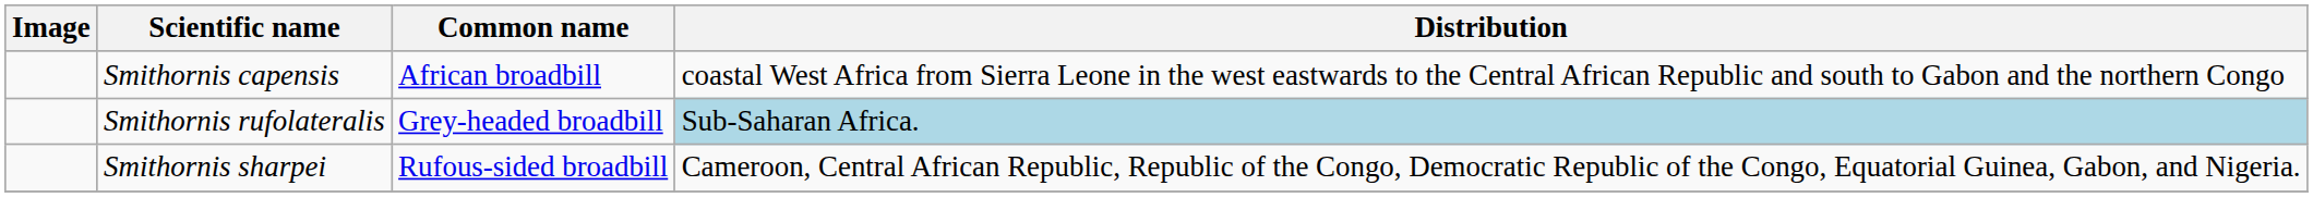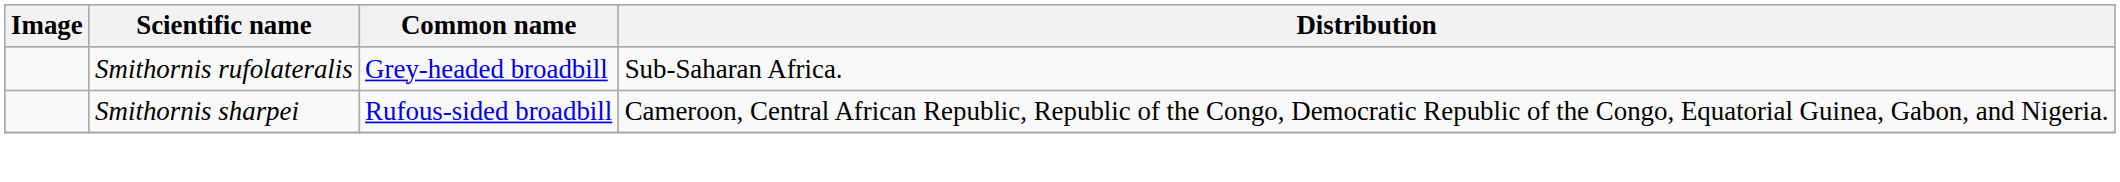- row: Smithornis capensis | African broadbill | coastal West Africa from Sierra Leone in the west eastwards to the Central African Republic and south to Gabon and the northern Congo
Smithornis rufolateralis | Distribution: lightblue background -> no background
